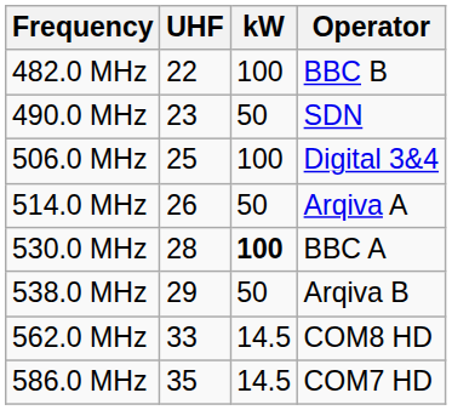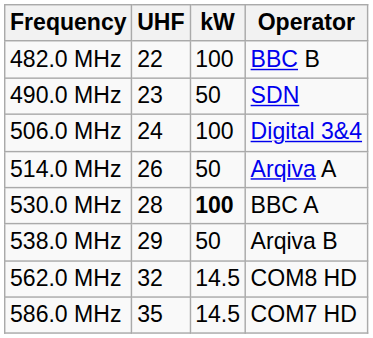506.0 MHz | UHF: 25 -> 24
562.0 MHz | UHF: 33 -> 32
